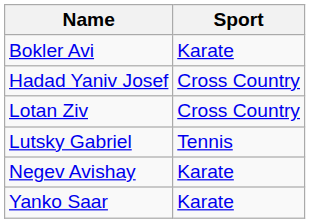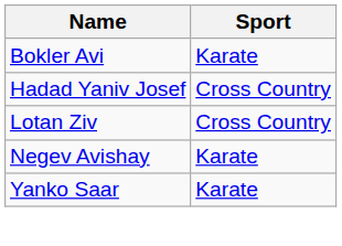- row: Lutsky Gabriel | Tennis
